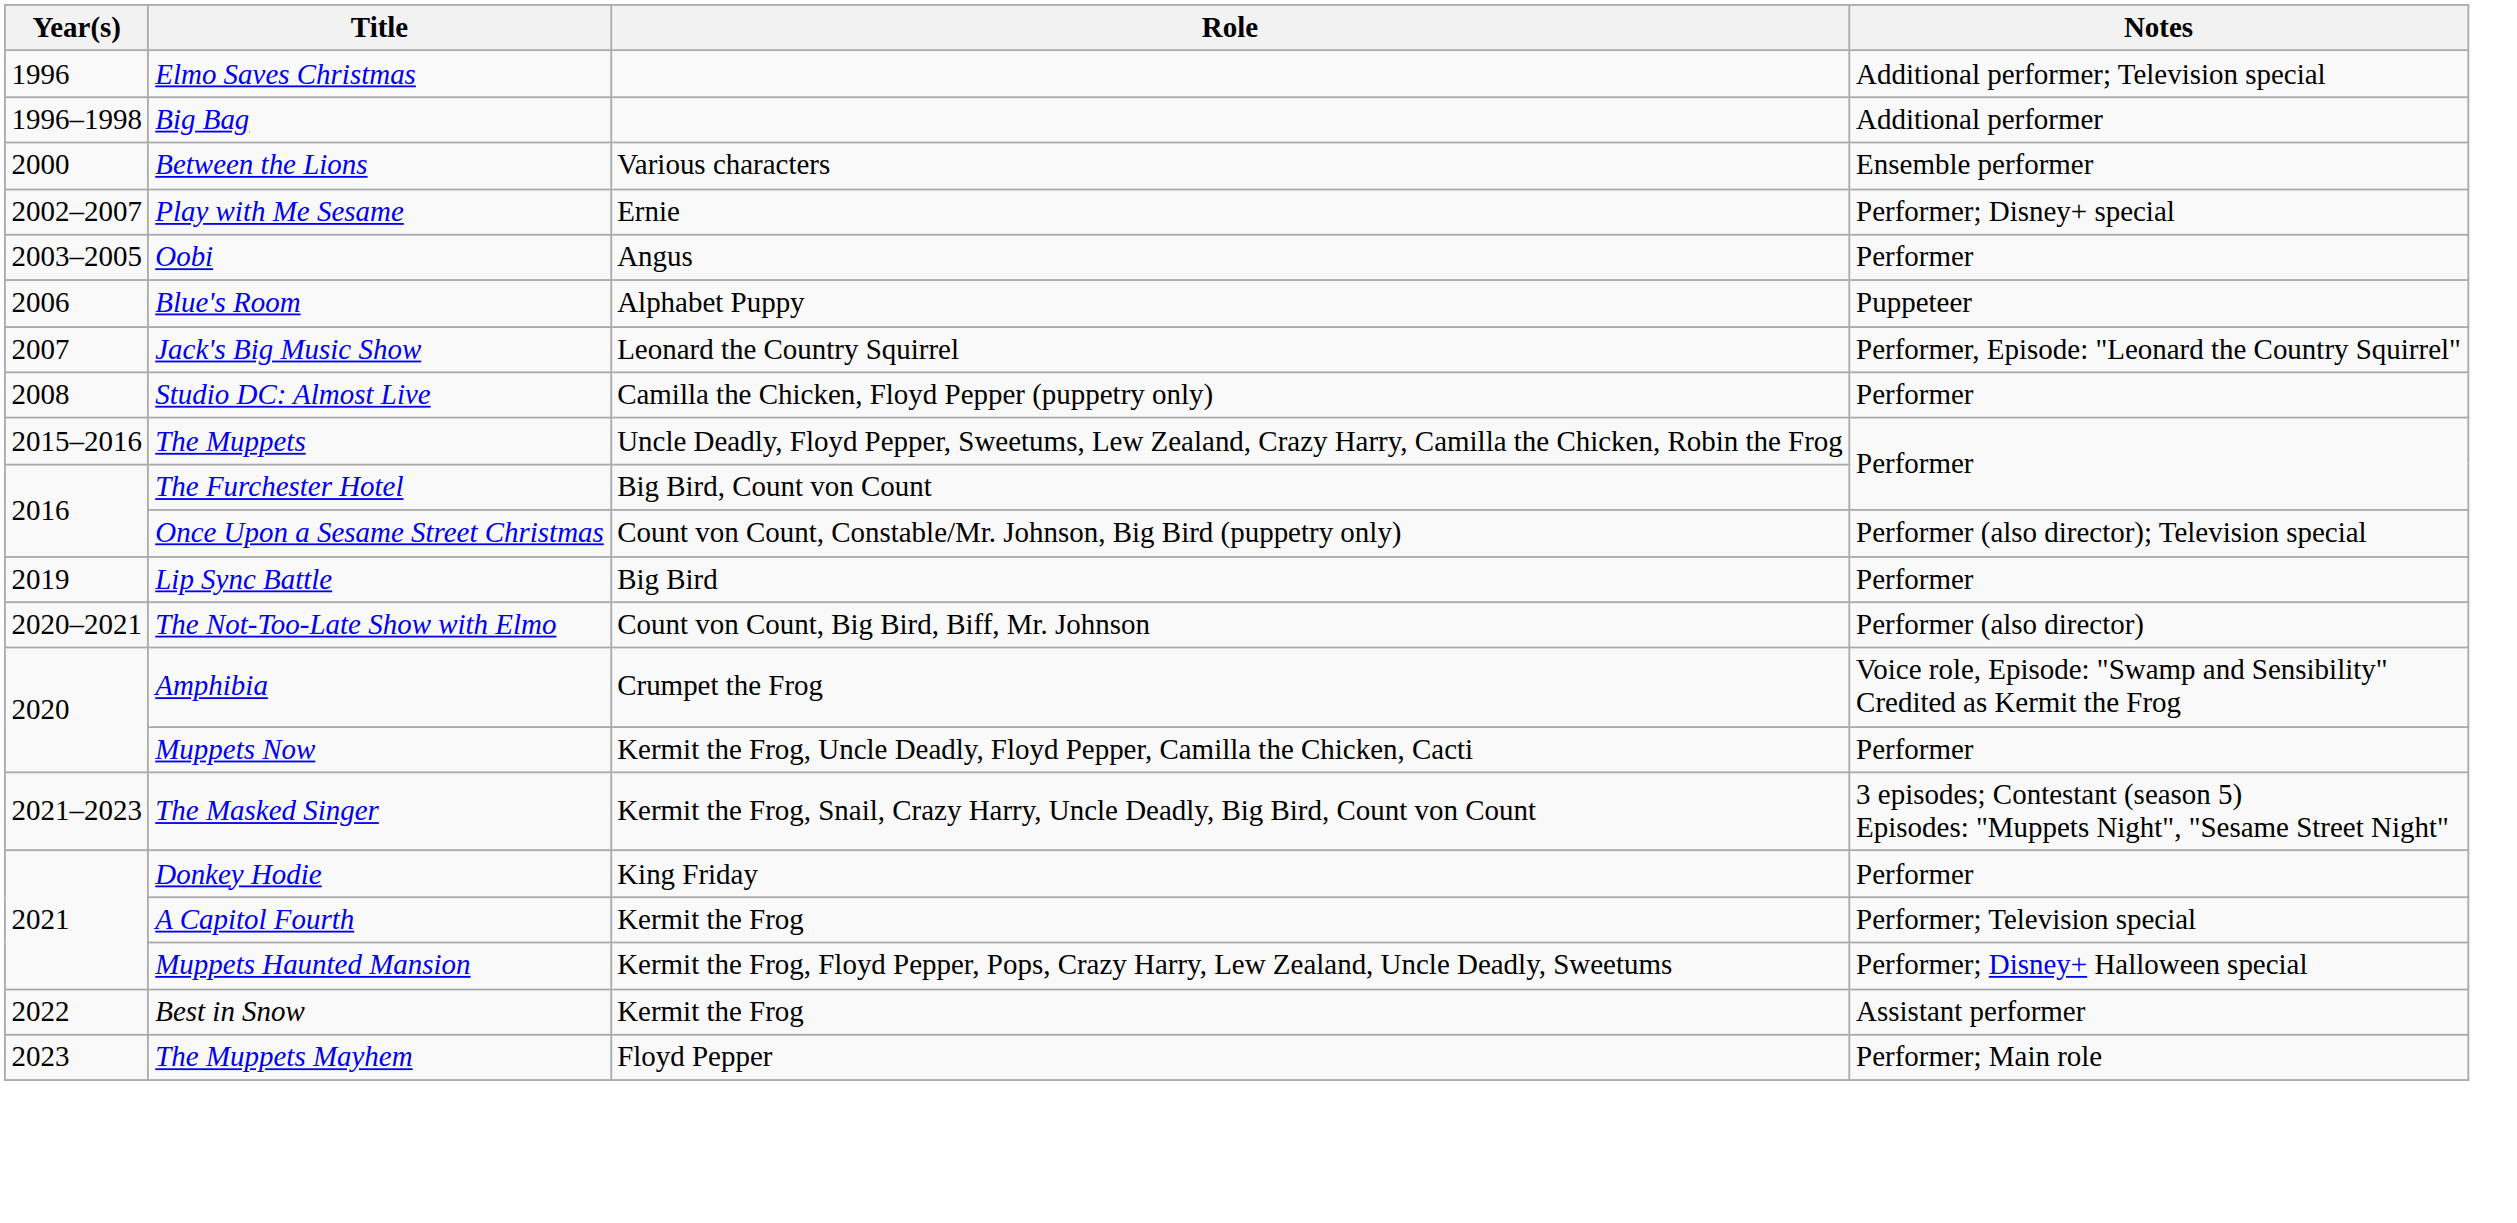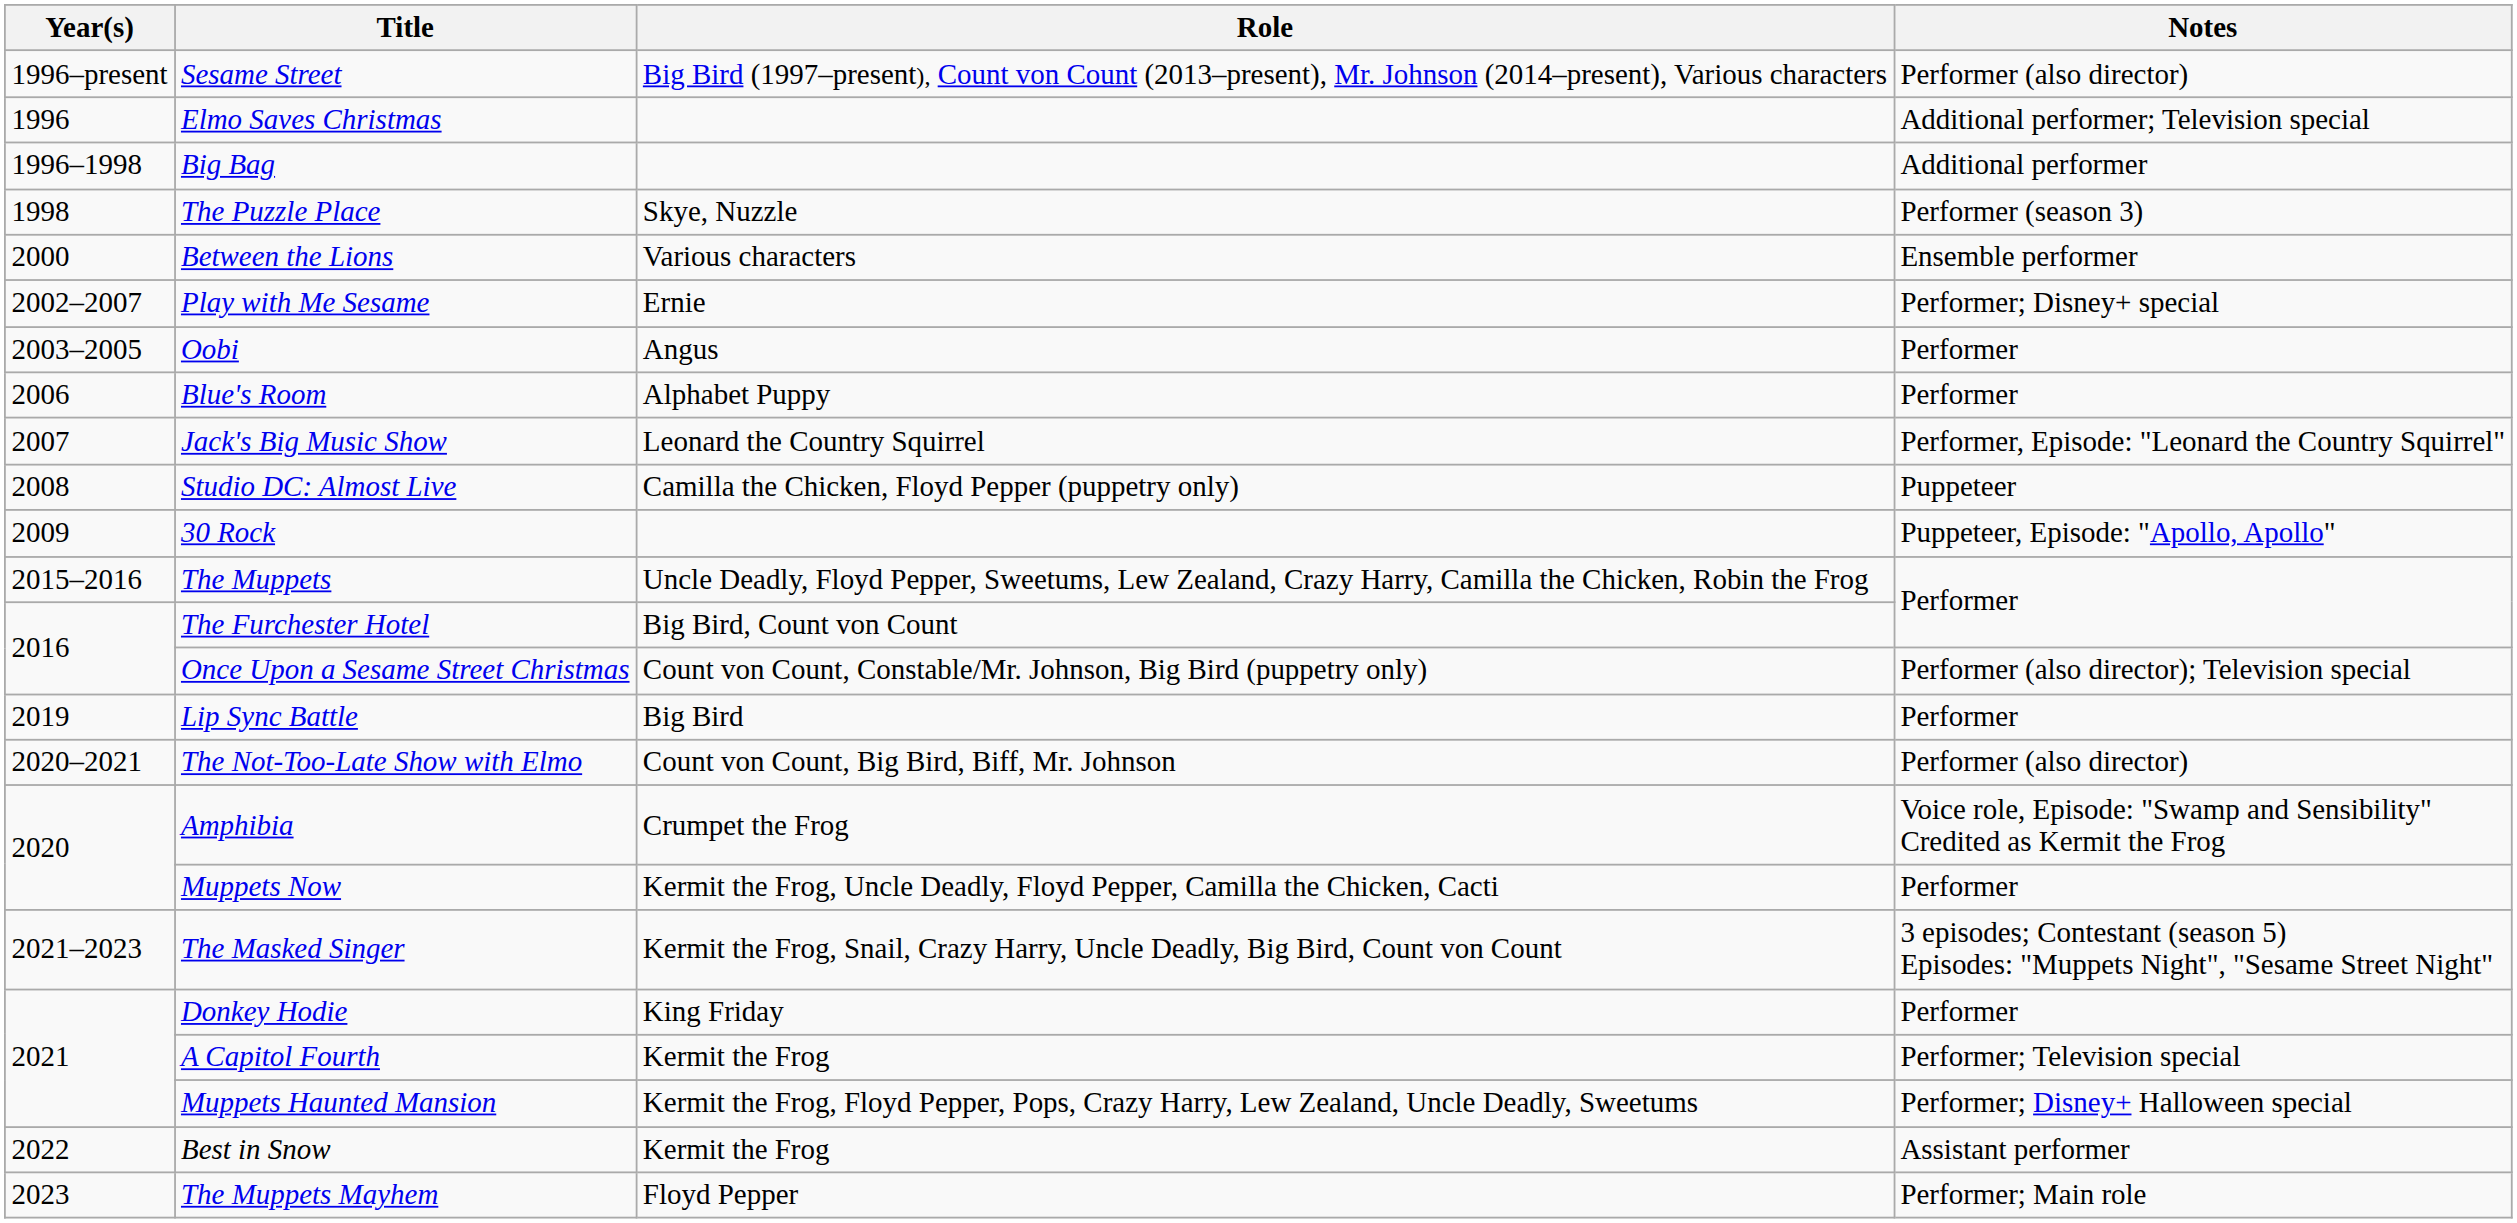+ row: 1996–present | Sesame Street | Big Bird (1997–present), Count von Count (2013–present), Mr. Johnson (2014–present), Various characters | Performer (also director)
+ row: 1998 | The Puzzle Place | Skye, Nuzzle | Performer (season 3)
Blue's Room | Notes: Puppeteer -> Performer
Studio DC: Almost Live | Notes: Performer -> Puppeteer
+ row: 2009 | 30 Rock | Puppeteer, Episode: "Apollo, Apollo"
